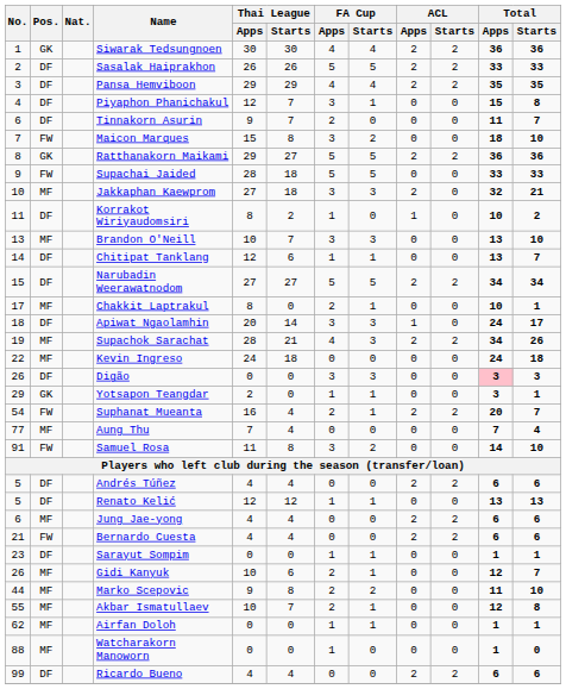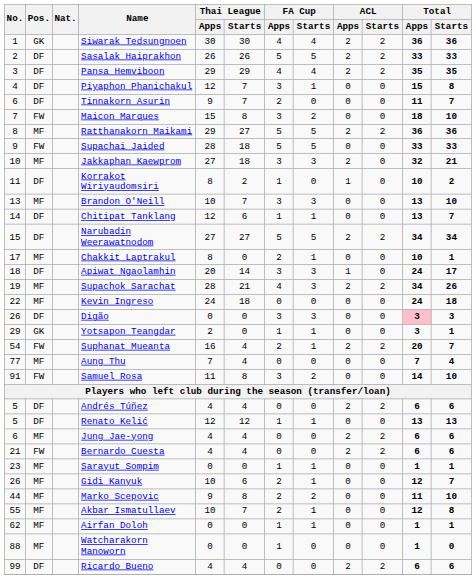Ratthanakorn Maikami | Pos.: GK -> MF
Sarayut Sompim | Pos.: DF -> MF
